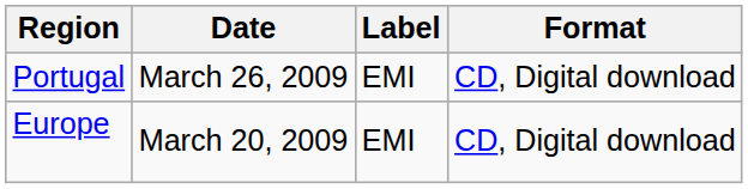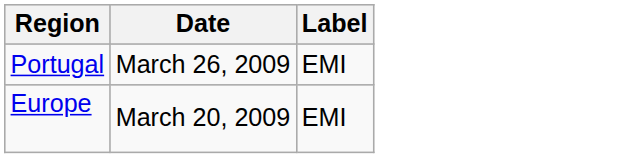- column: Format | CD, Digital download | CD, Digital download
